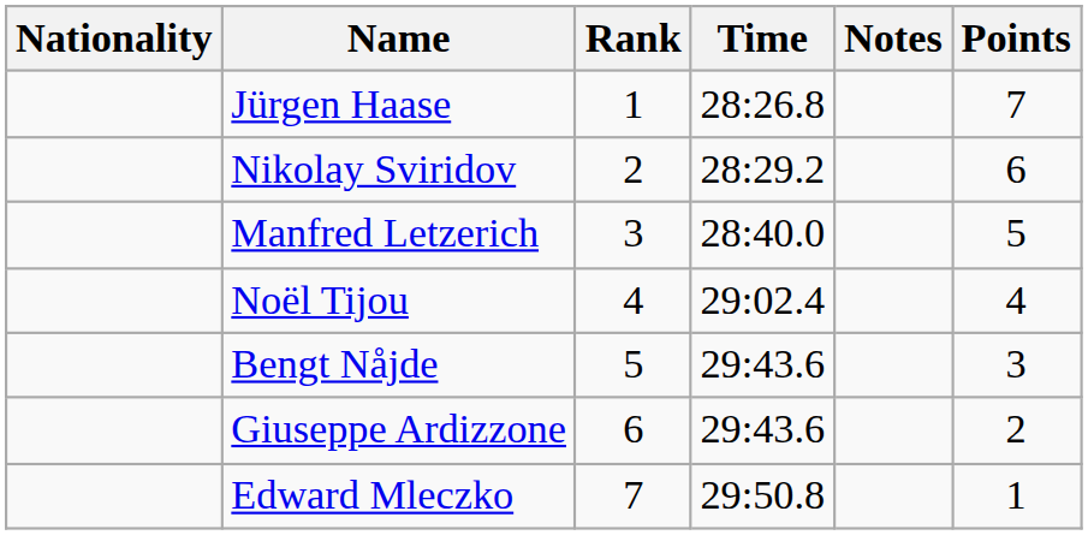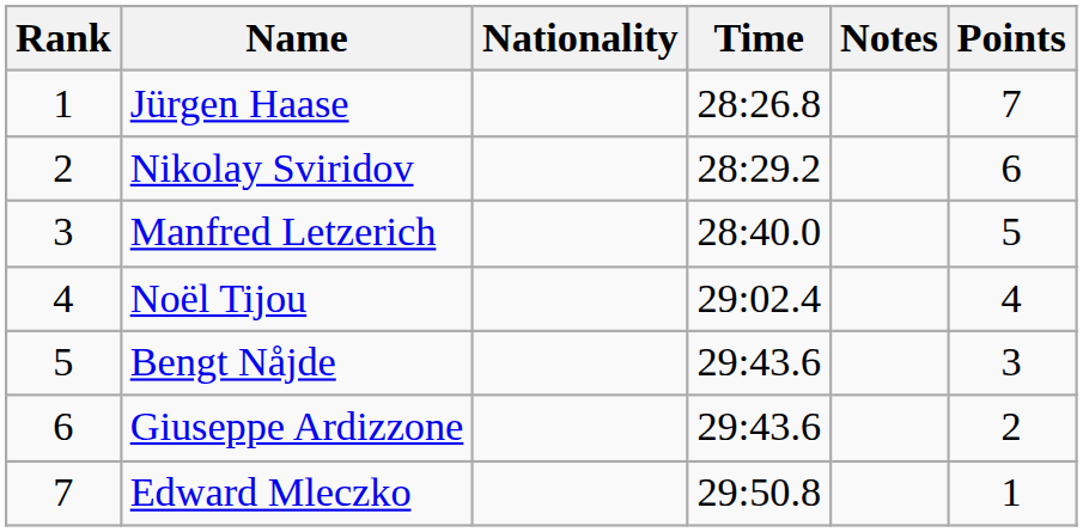columns swapped: Rank <-> Nationality
